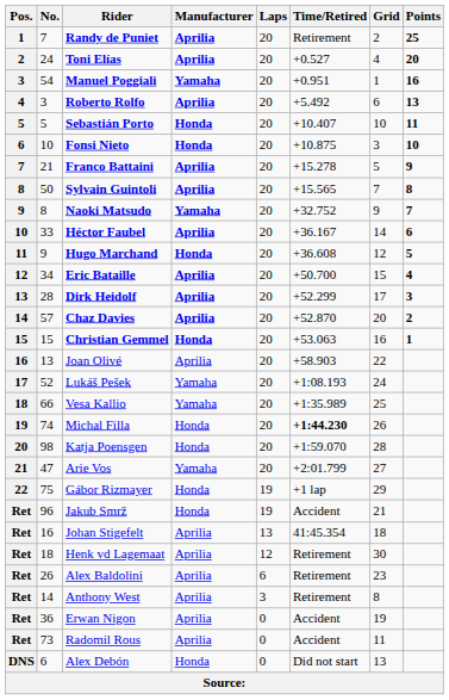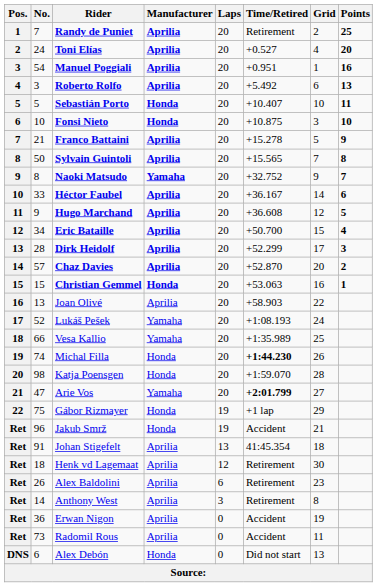Manuel Poggiali | Manufacturer: Yamaha -> Aprilia
Hugo Marchand | Manufacturer: Honda -> Aprilia
Arie Vos | Time/Retired: normal -> bold
Johan Stigefelt | No.: 16 -> 91
